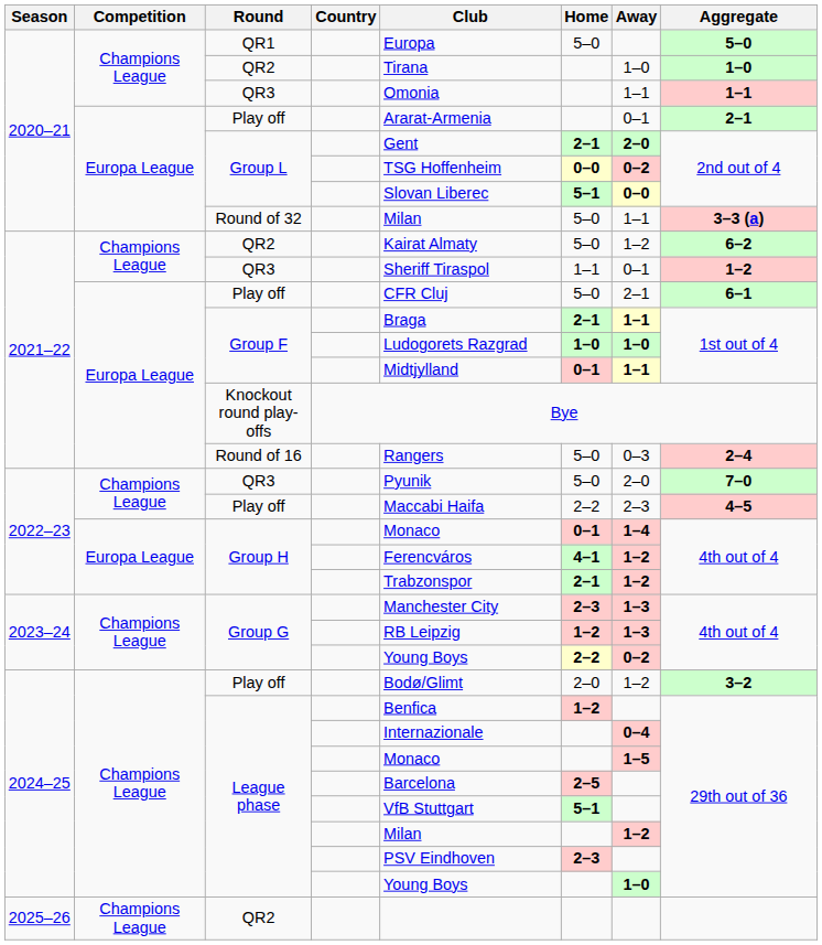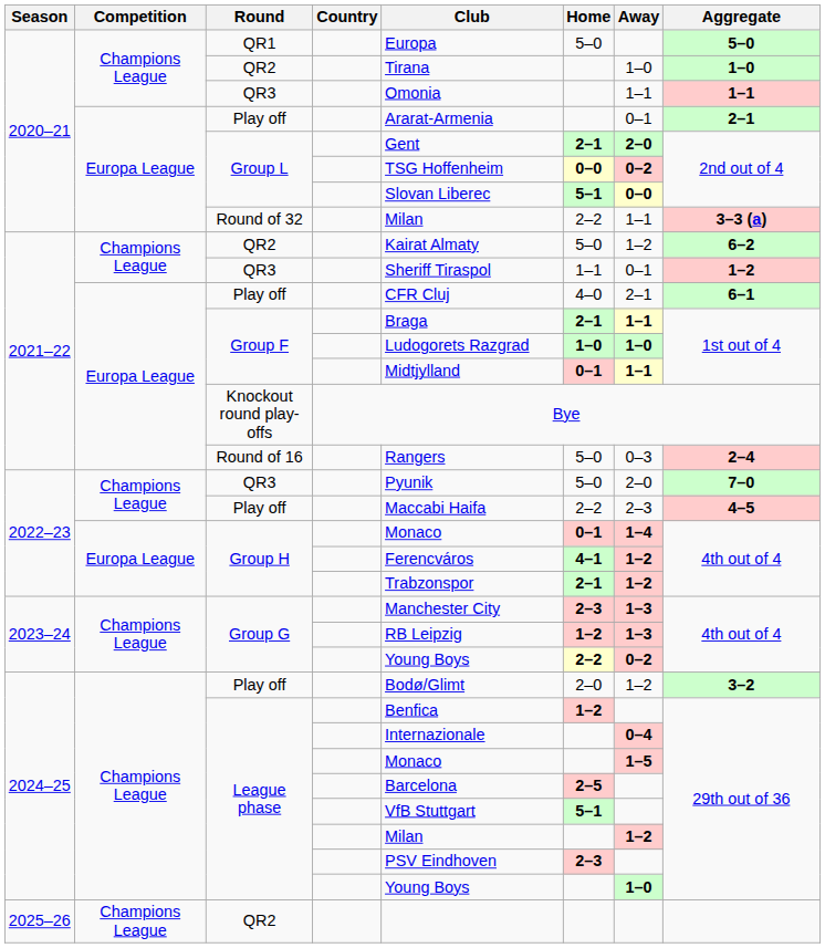Round of 32 | Home: 5–0 -> 2–2
2021–22 / Play off | Home: 5–0 -> 4–0
